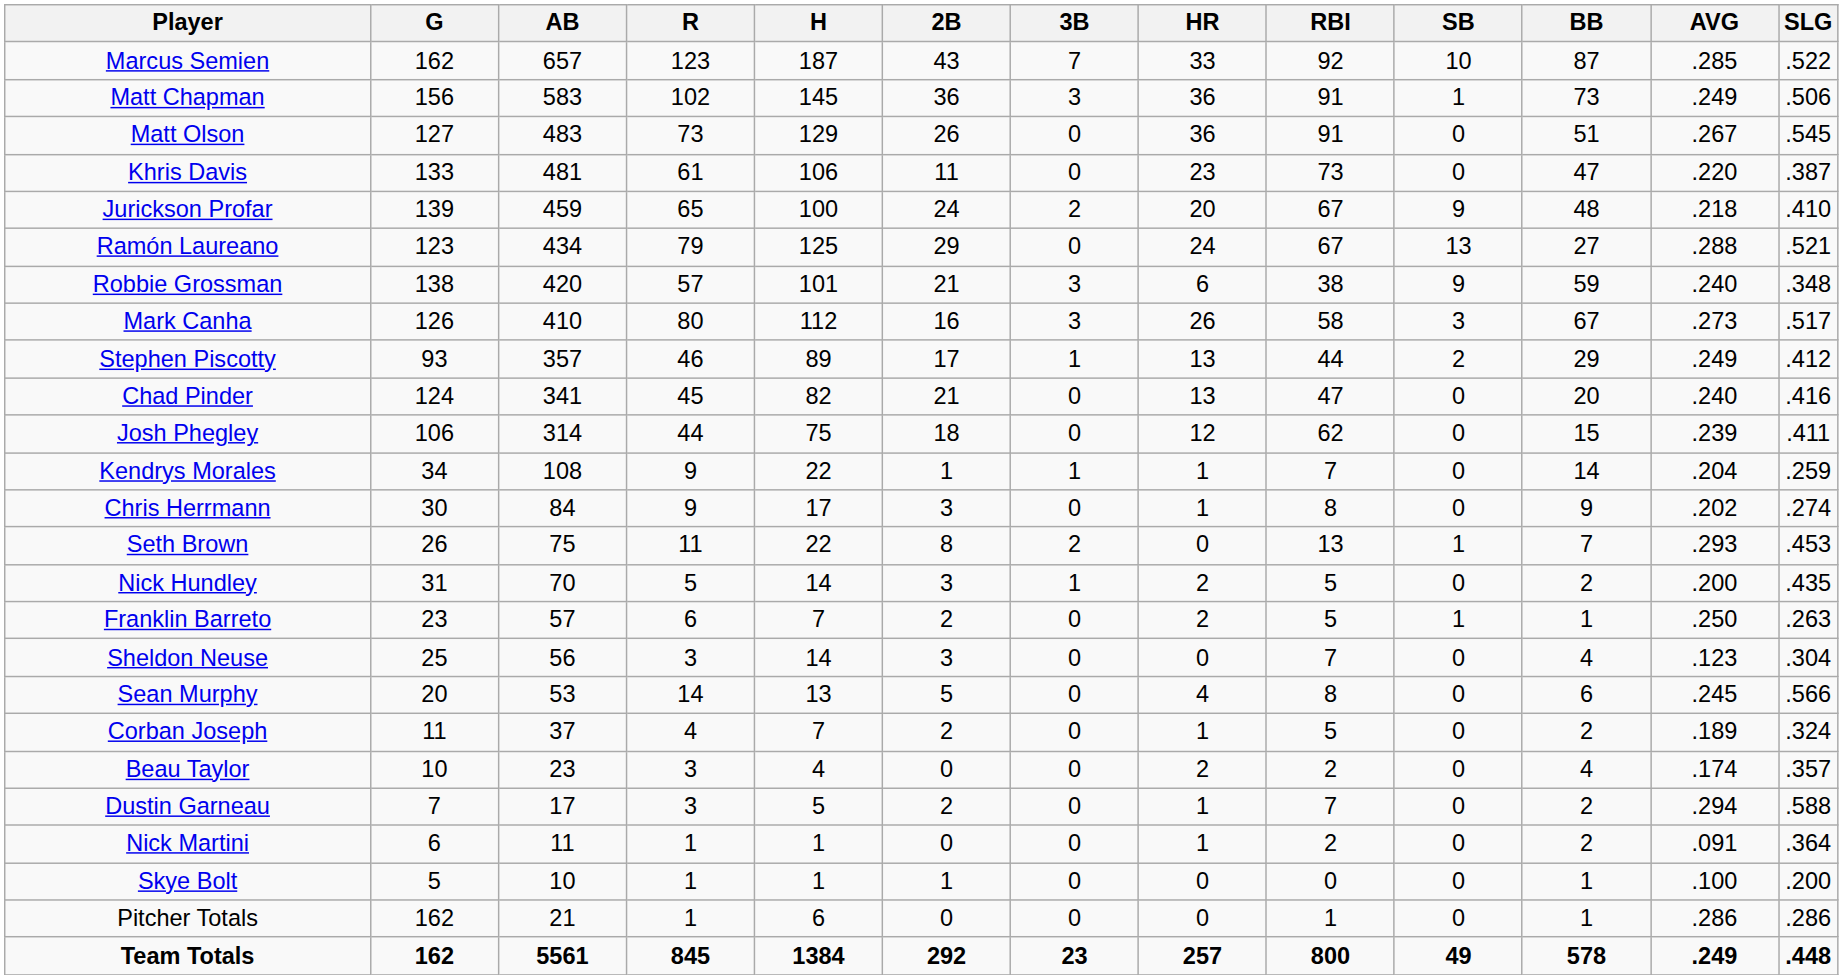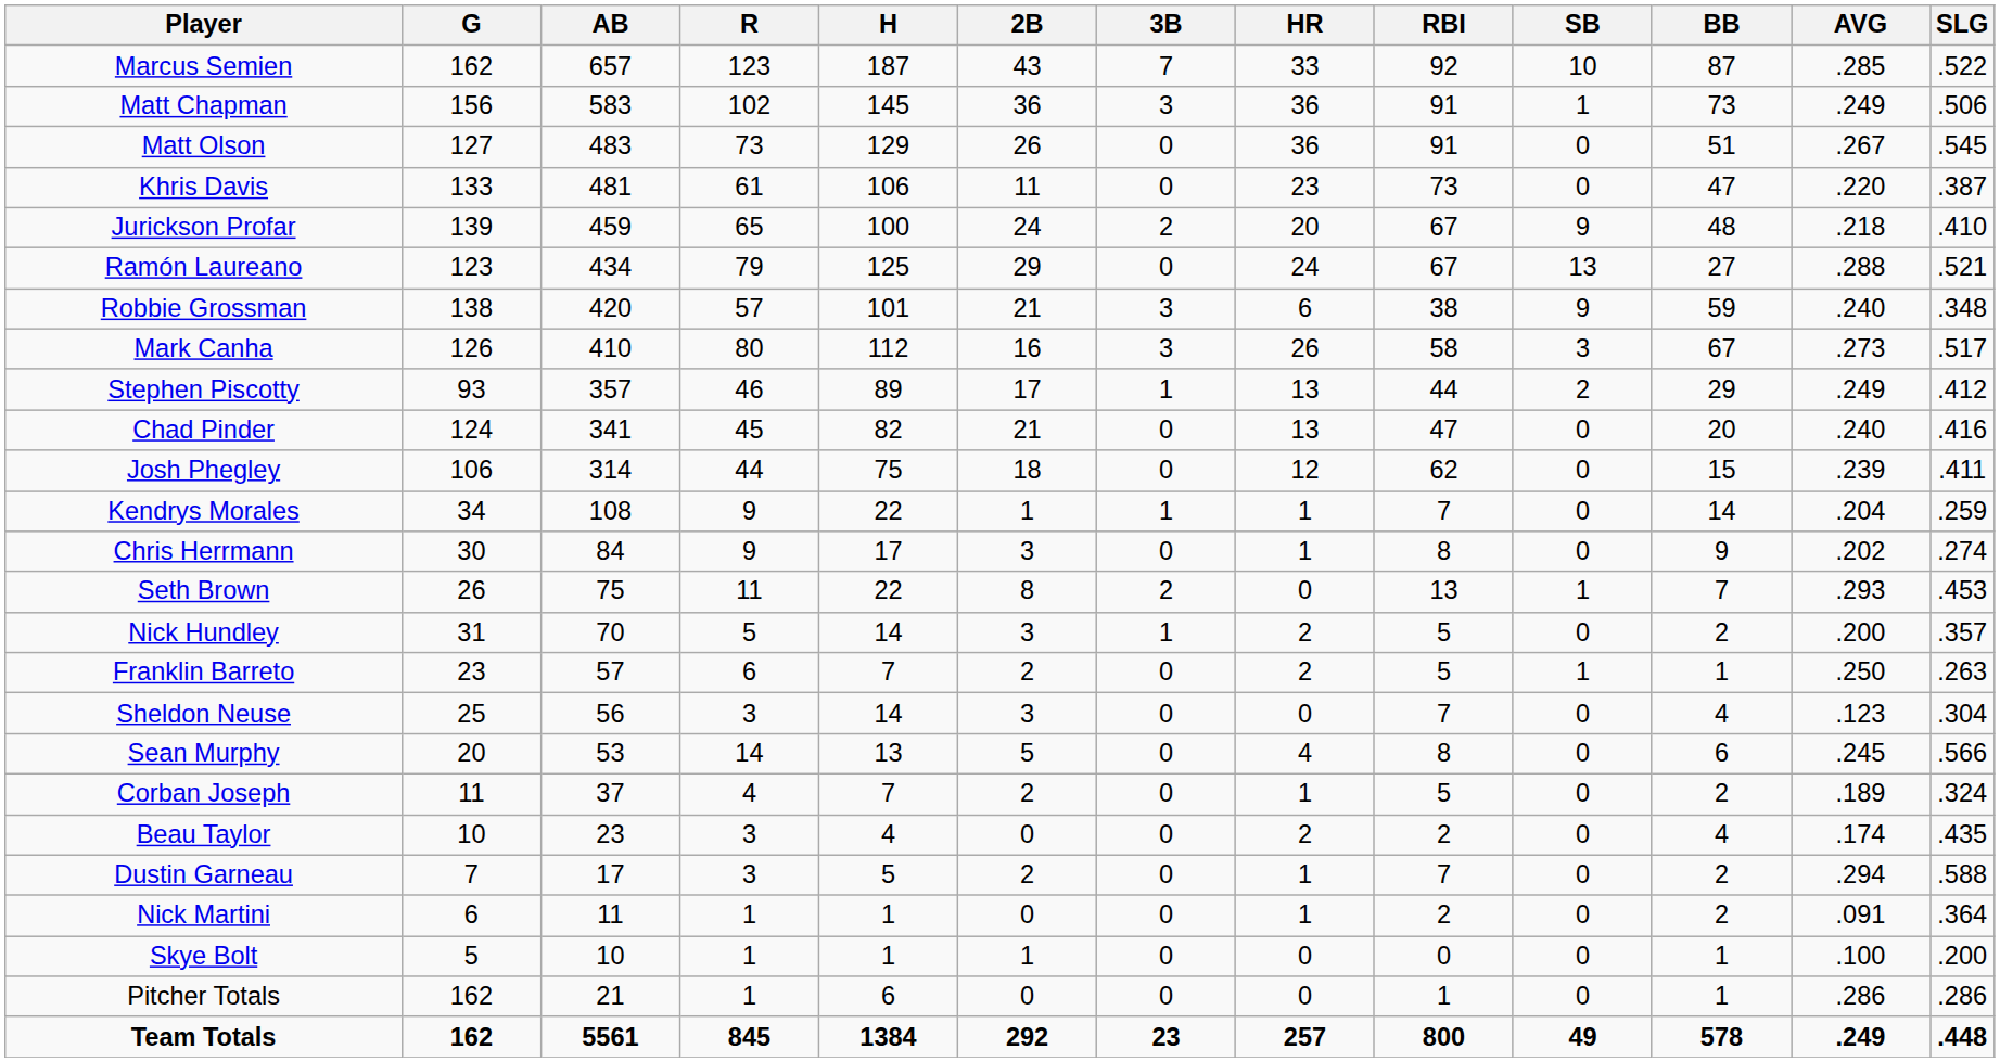Nick Hundley | SLG: .435 -> .357
Beau Taylor | SLG: .357 -> .435
